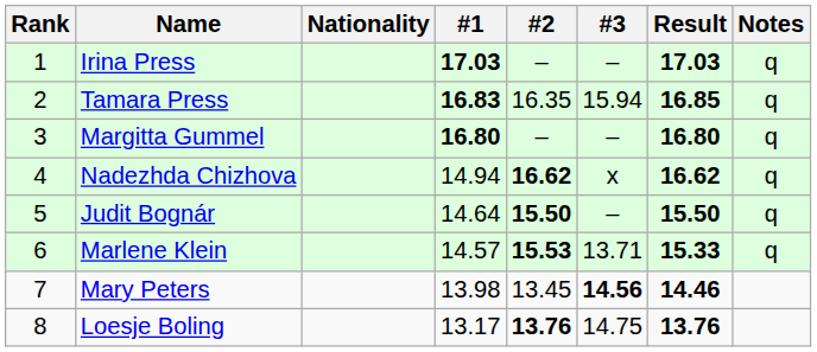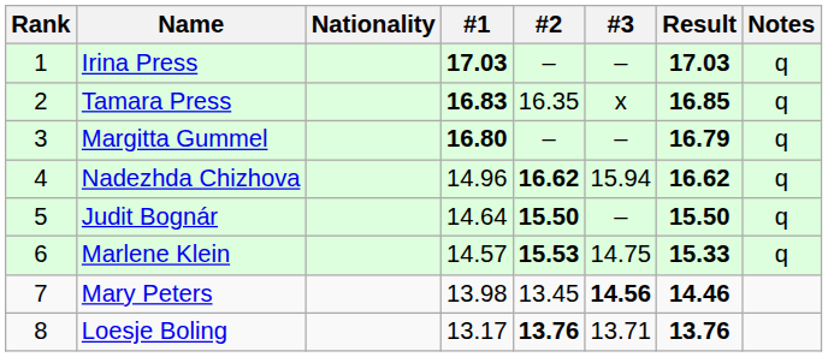Tamara Press | #3: 15.94 -> x
Margitta Gummel | Result: 16.80 -> 16.79
Nadezhda Chizhova | #1: 14.94 -> 14.96
Nadezhda Chizhova | #3: x -> 15.94
Marlene Klein | #3: 13.71 -> 14.75
Loesje Boling | #3: 14.75 -> 13.71
